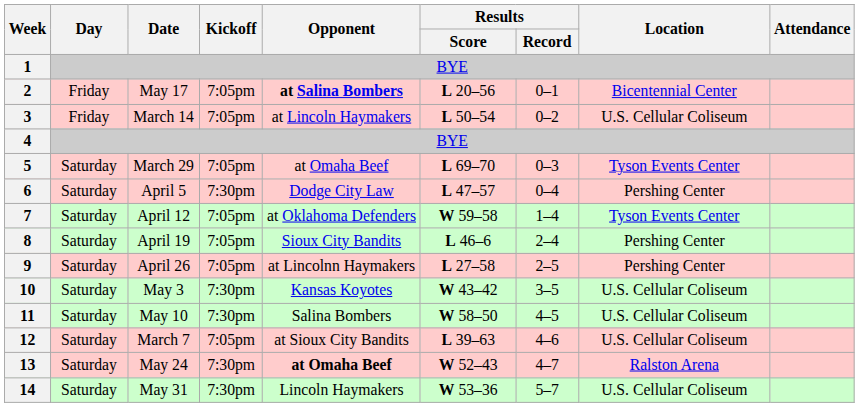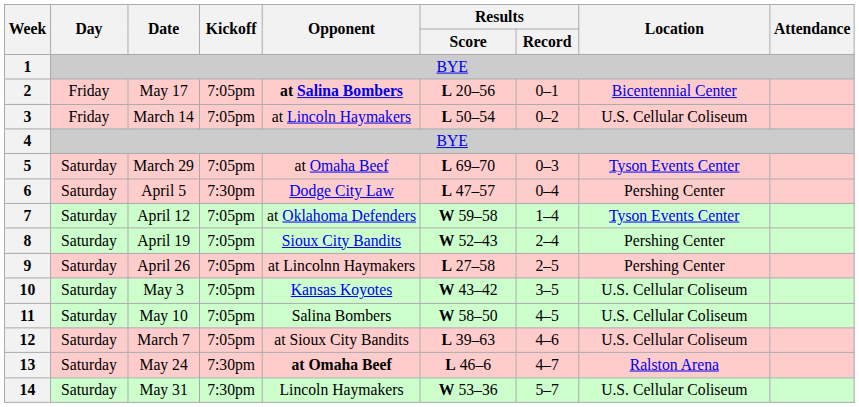8 | Results / Score: L 46–6 -> W 52–43
10 | Kickoff: 7:30pm -> 7:05pm
11 | Kickoff: 7:30pm -> 7:05pm
13 | Results / Score: W 52–43 -> L 46–6
